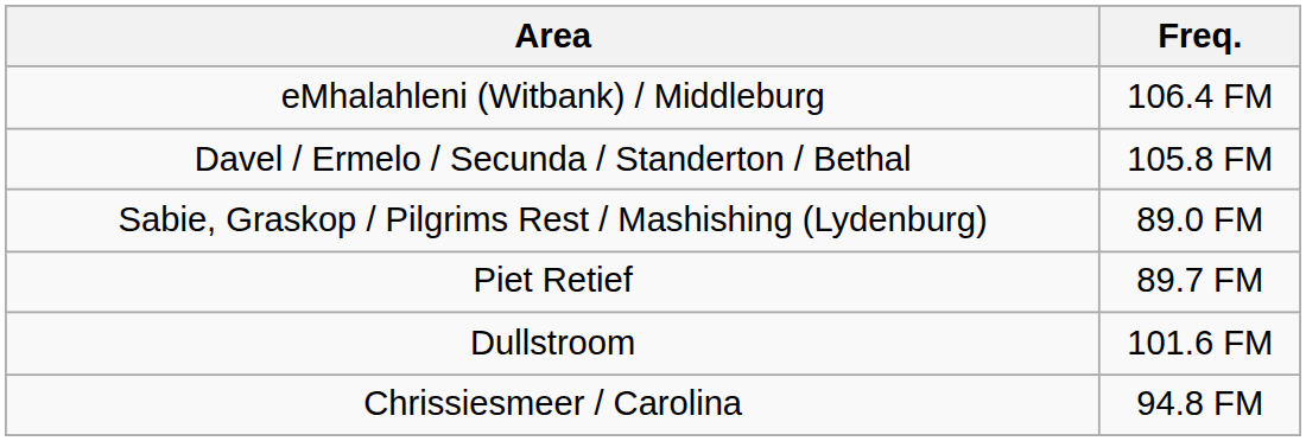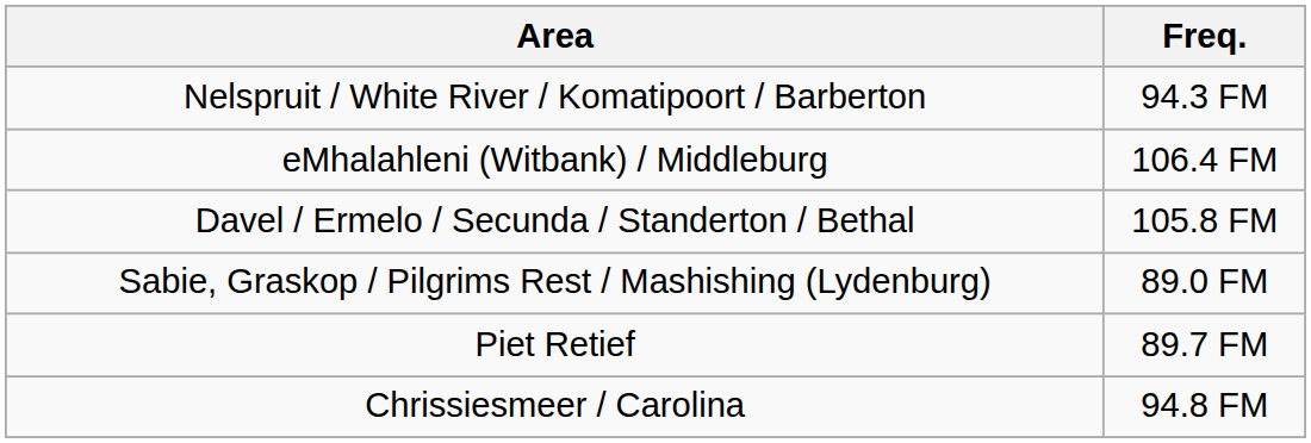+ row: Nelspruit / White River / Komatipoort / Barberton | 94.3 FM
- row: Dullstroom | 101.6 FM
